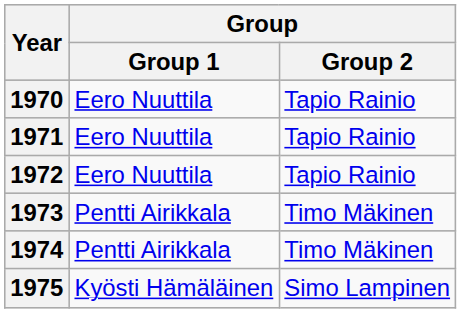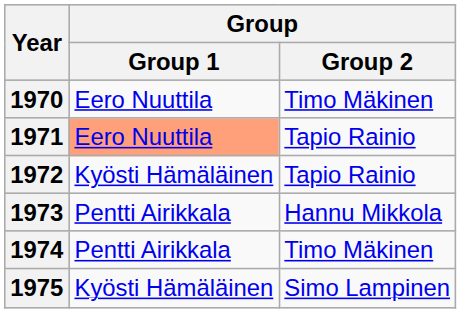1970 | Group / Group 2: Tapio Rainio -> Timo Mäkinen
1971 | Group / Group 1: no background -> lightsalmon background
1972 | Group / Group 1: Eero Nuuttila -> Kyösti Hämäläinen
1973 | Group / Group 2: Timo Mäkinen -> Hannu Mikkola
